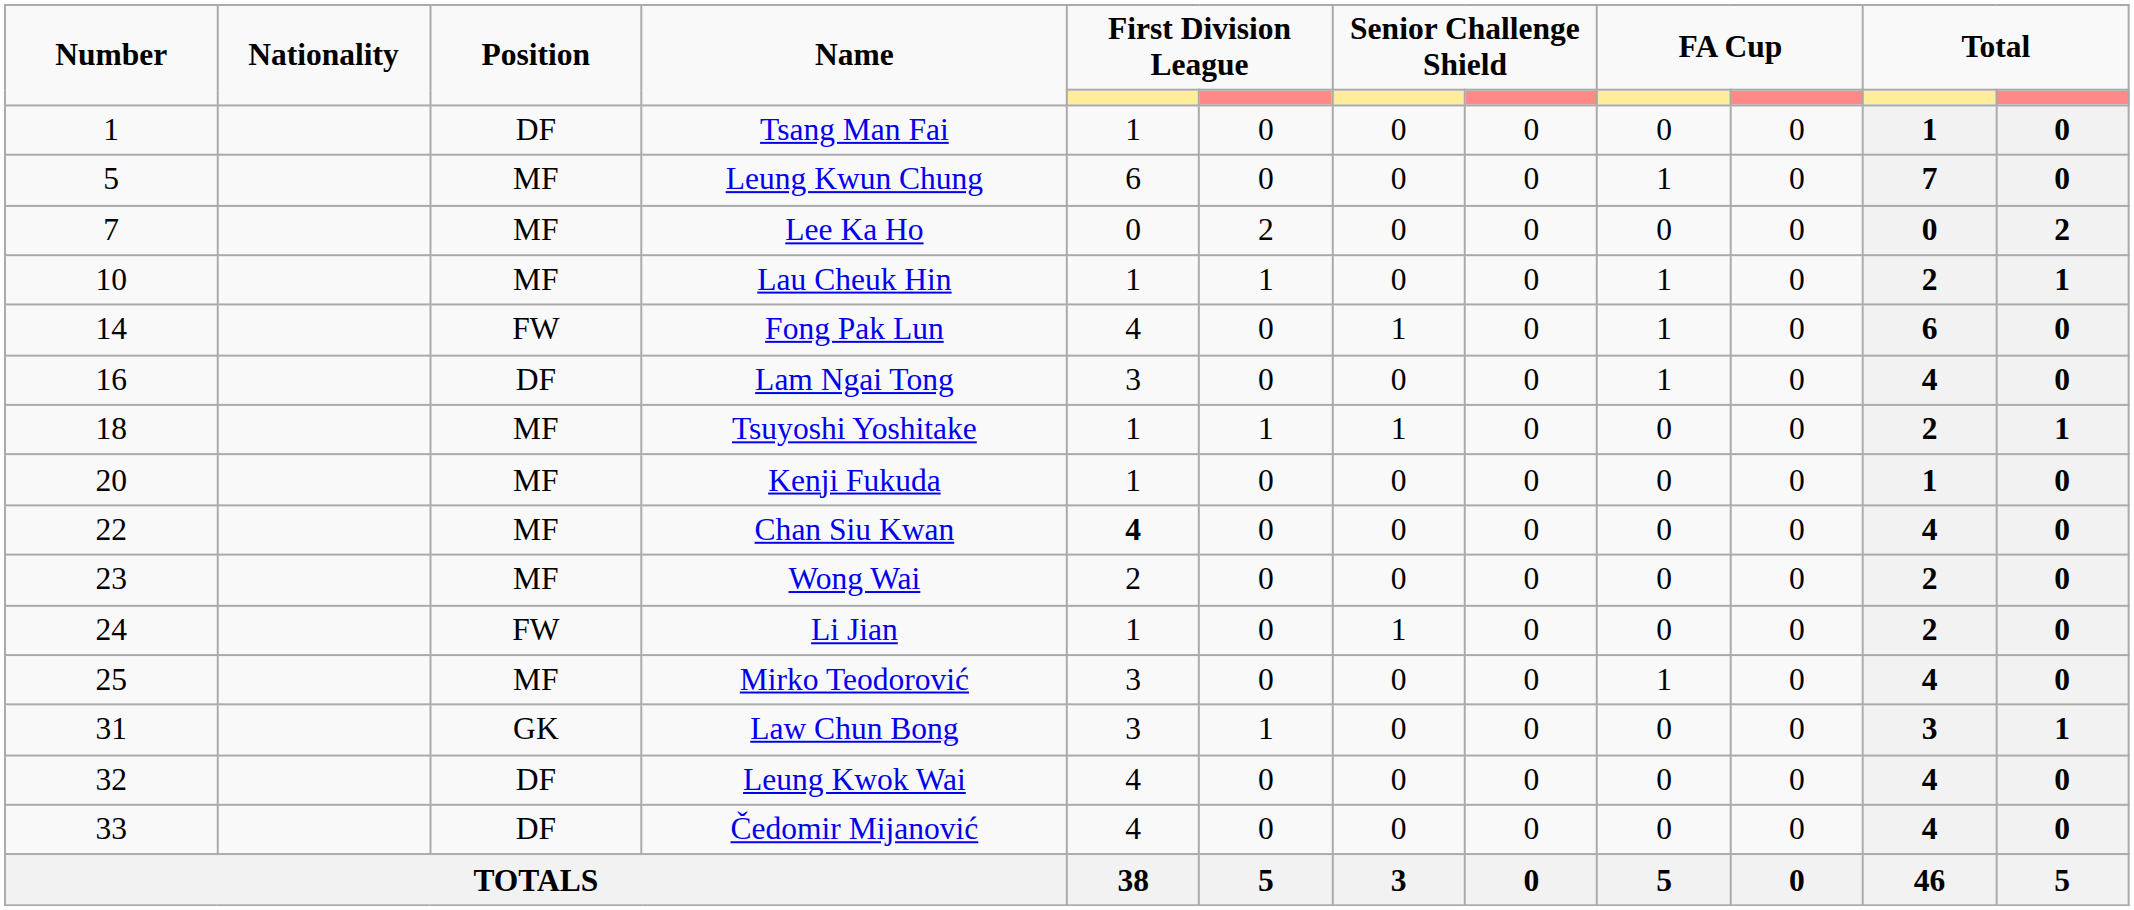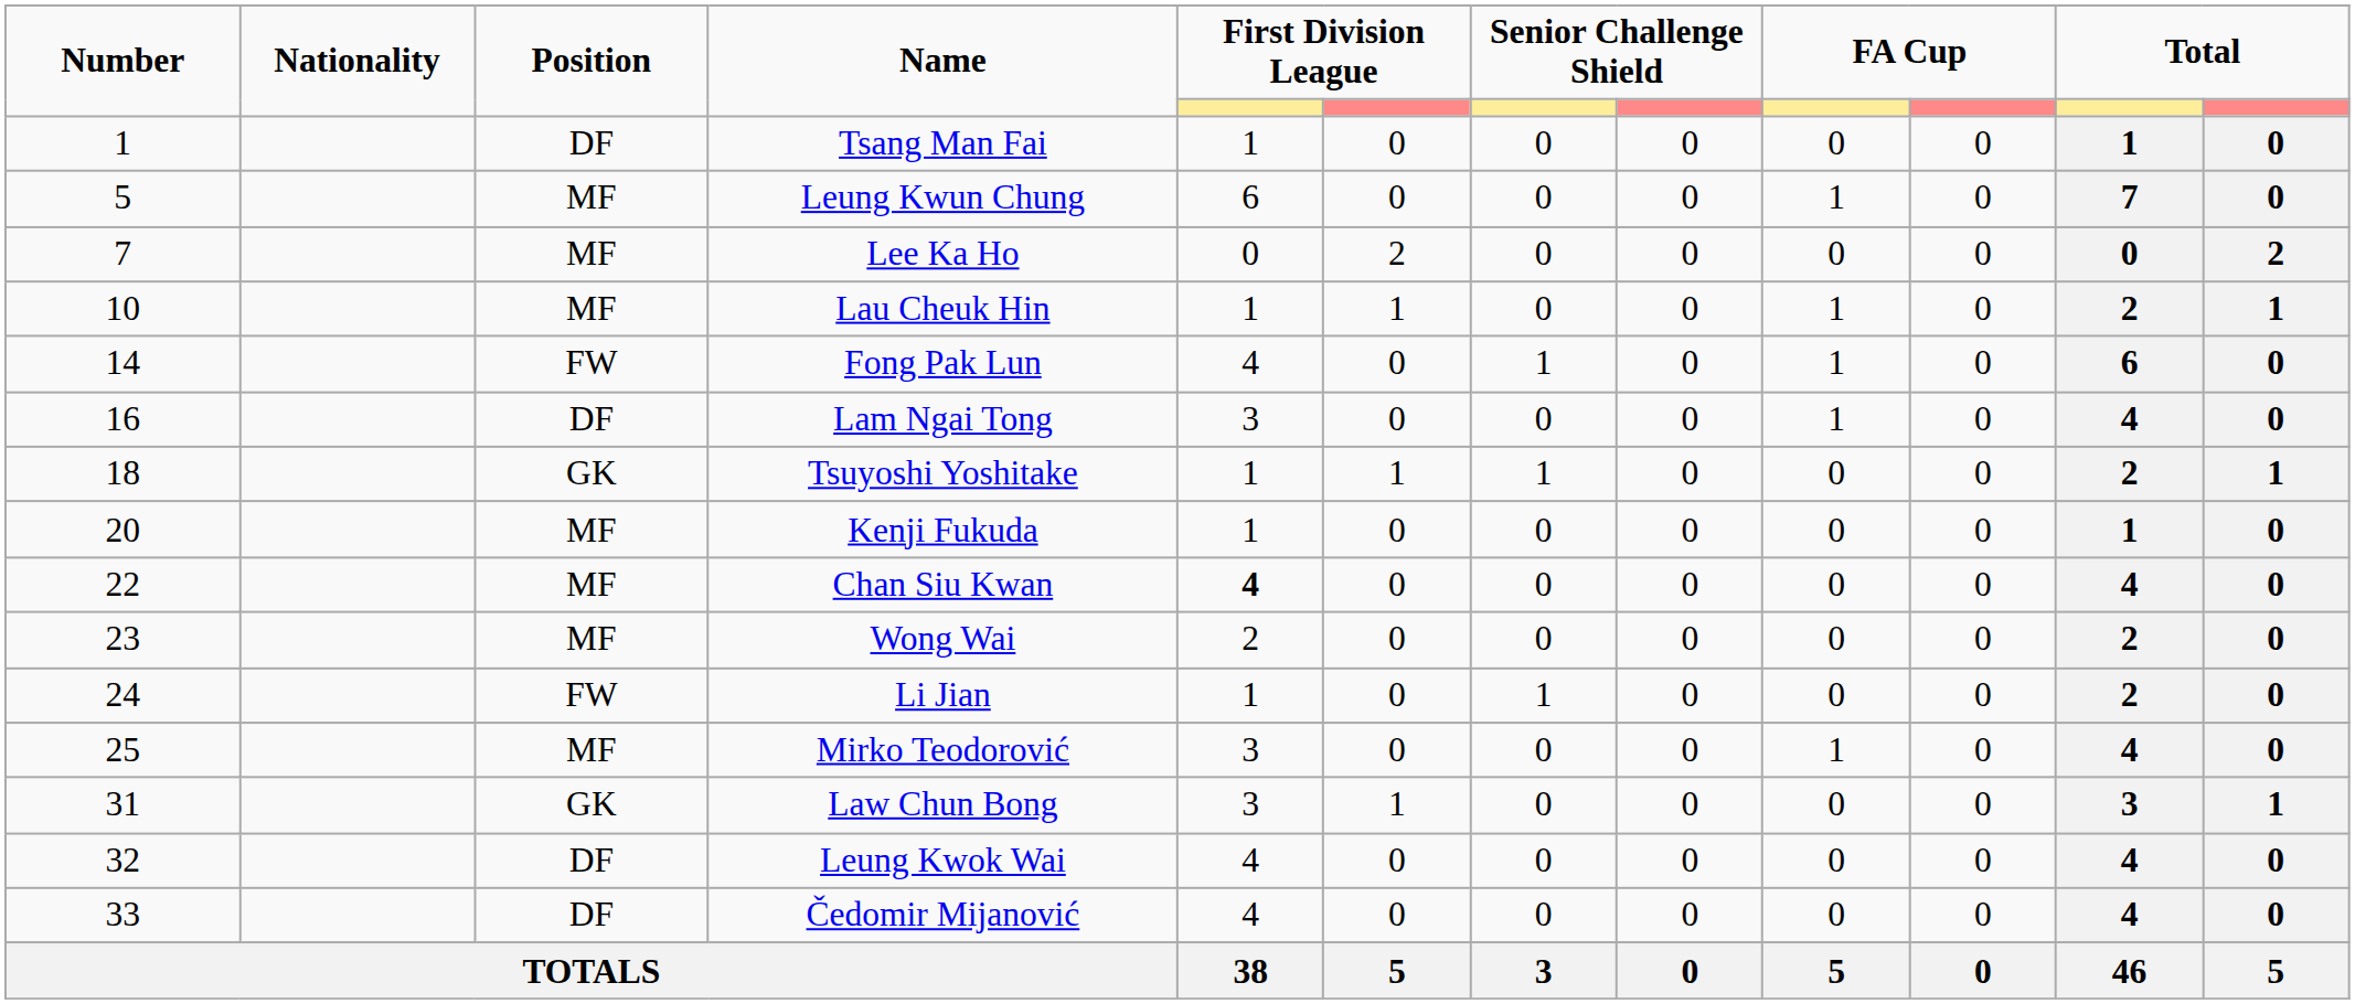Tsuyoshi Yoshitake | Position: MF -> GK
